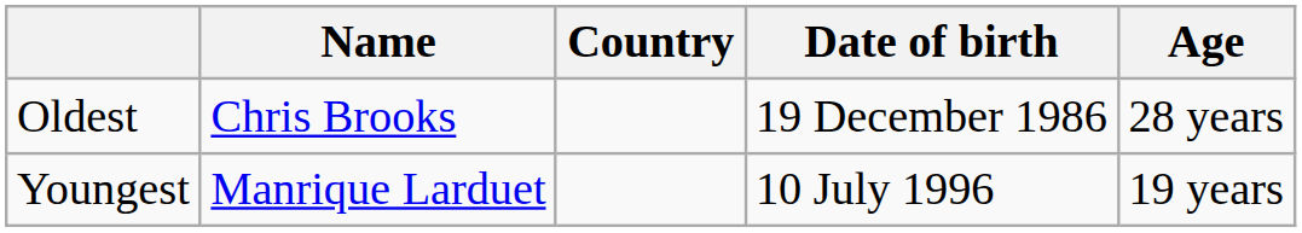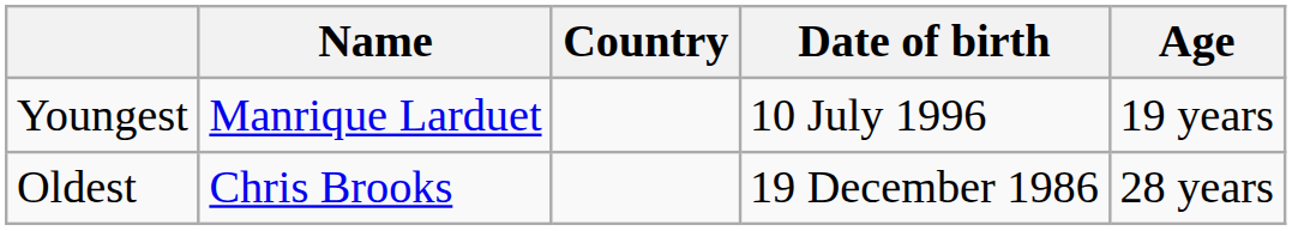rows swapped: Youngest <-> Oldest
